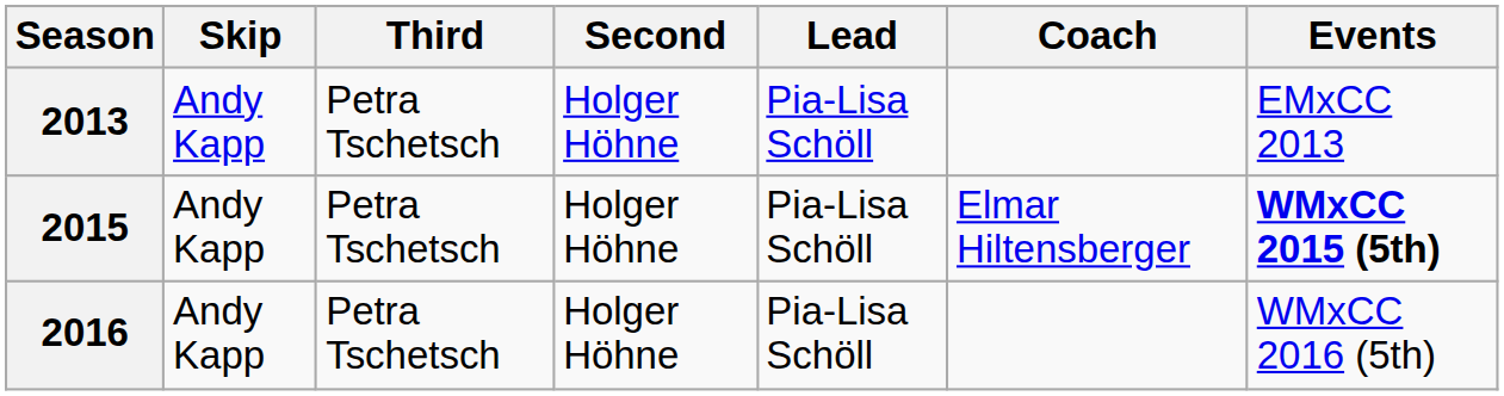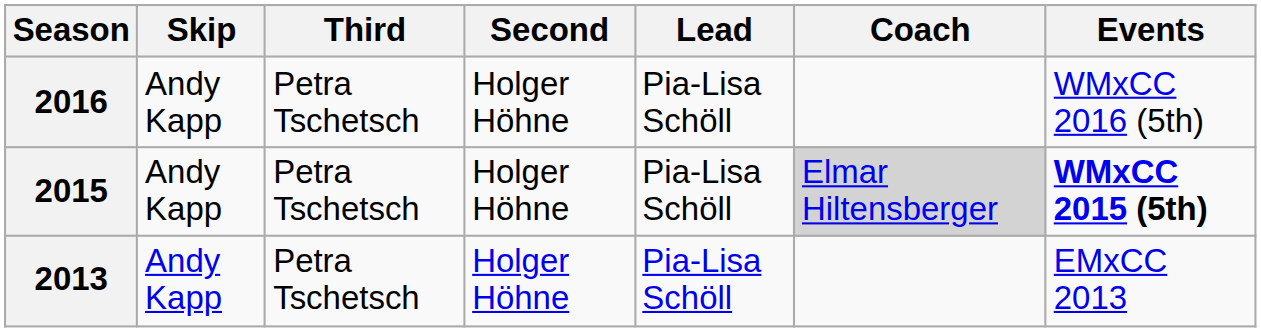rows swapped: 2013 <-> 2016
2015 | Coach: no background -> lightgrey background
